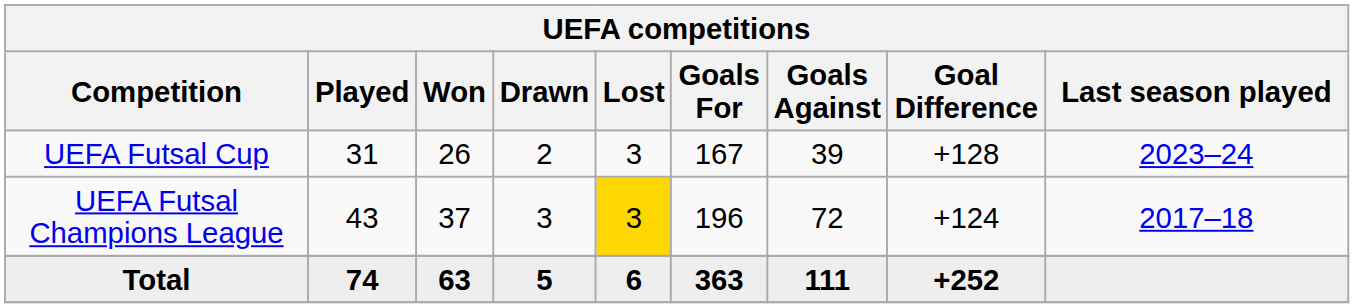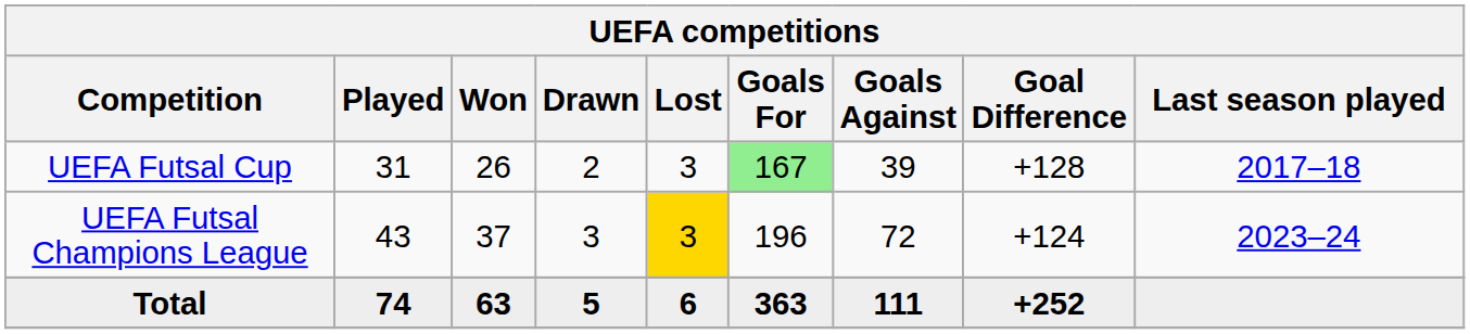UEFA Futsal Cup | Goals For: no background -> lightgreen background
UEFA Futsal Cup | Last season played: 2023–24 -> 2017–18
UEFA Futsal Champions League | Last season played: 2017–18 -> 2023–24
